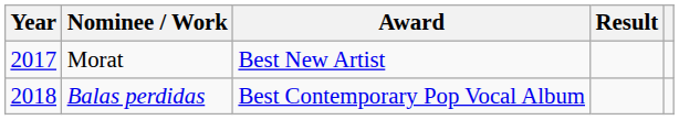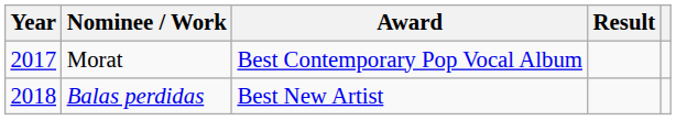Morat | Award: Best New Artist -> Best Contemporary Pop Vocal Album
Balas perdidas | Award: Best Contemporary Pop Vocal Album -> Best New Artist
